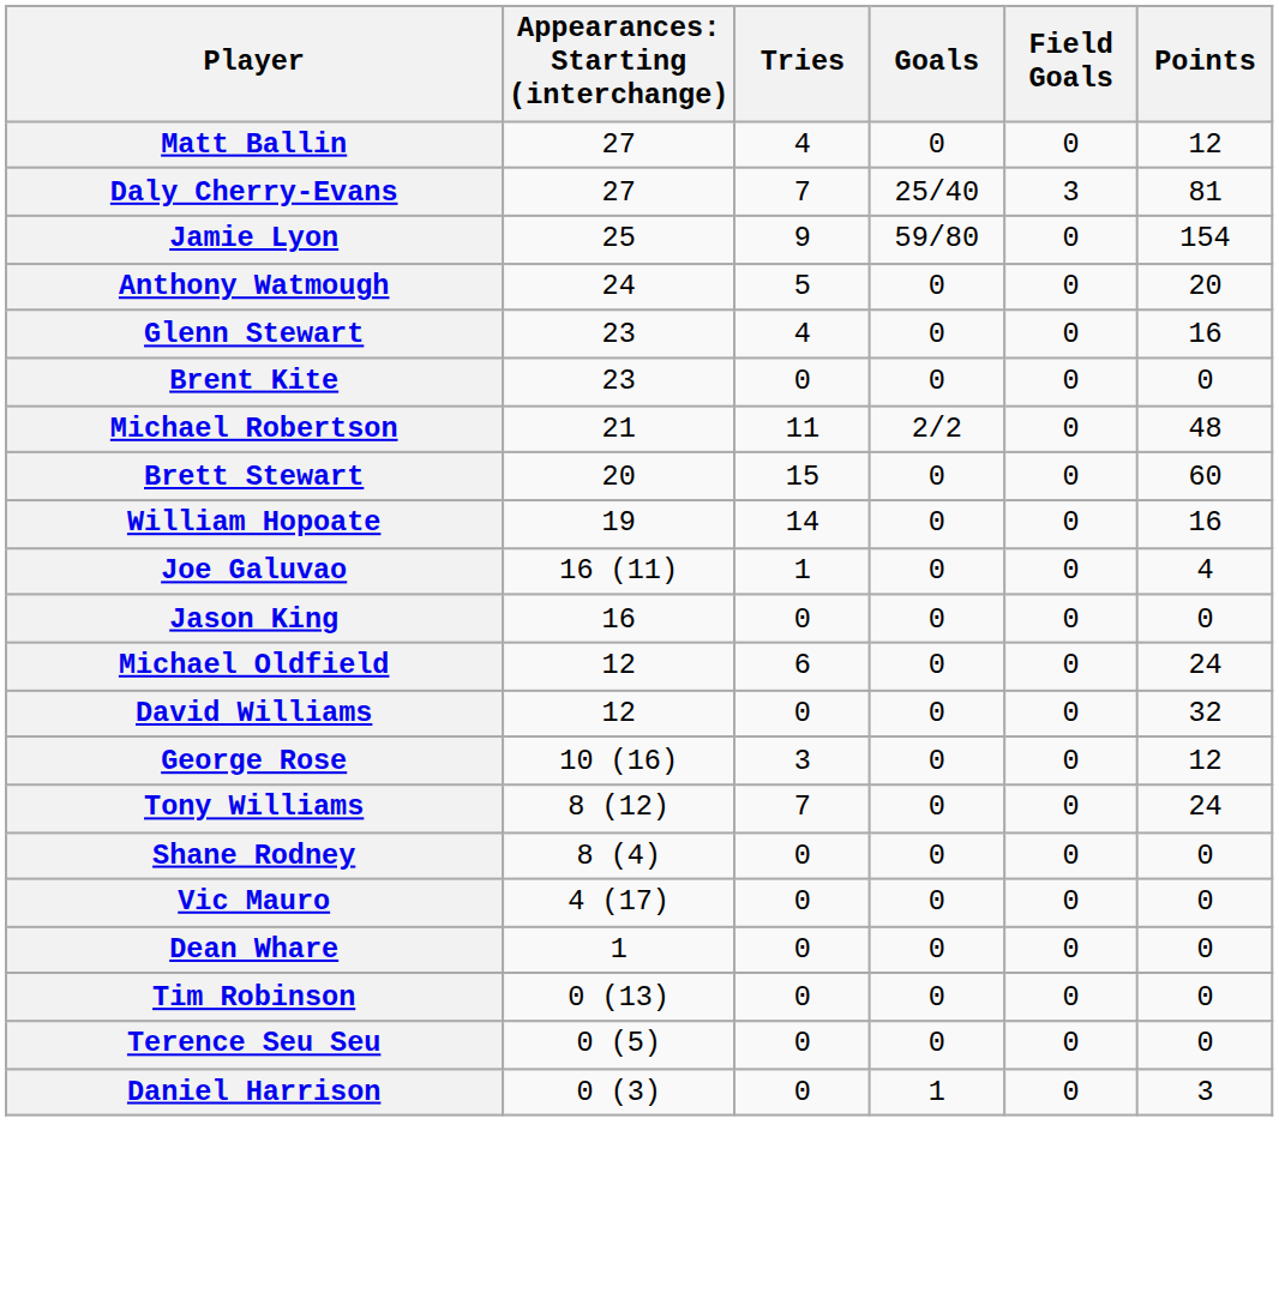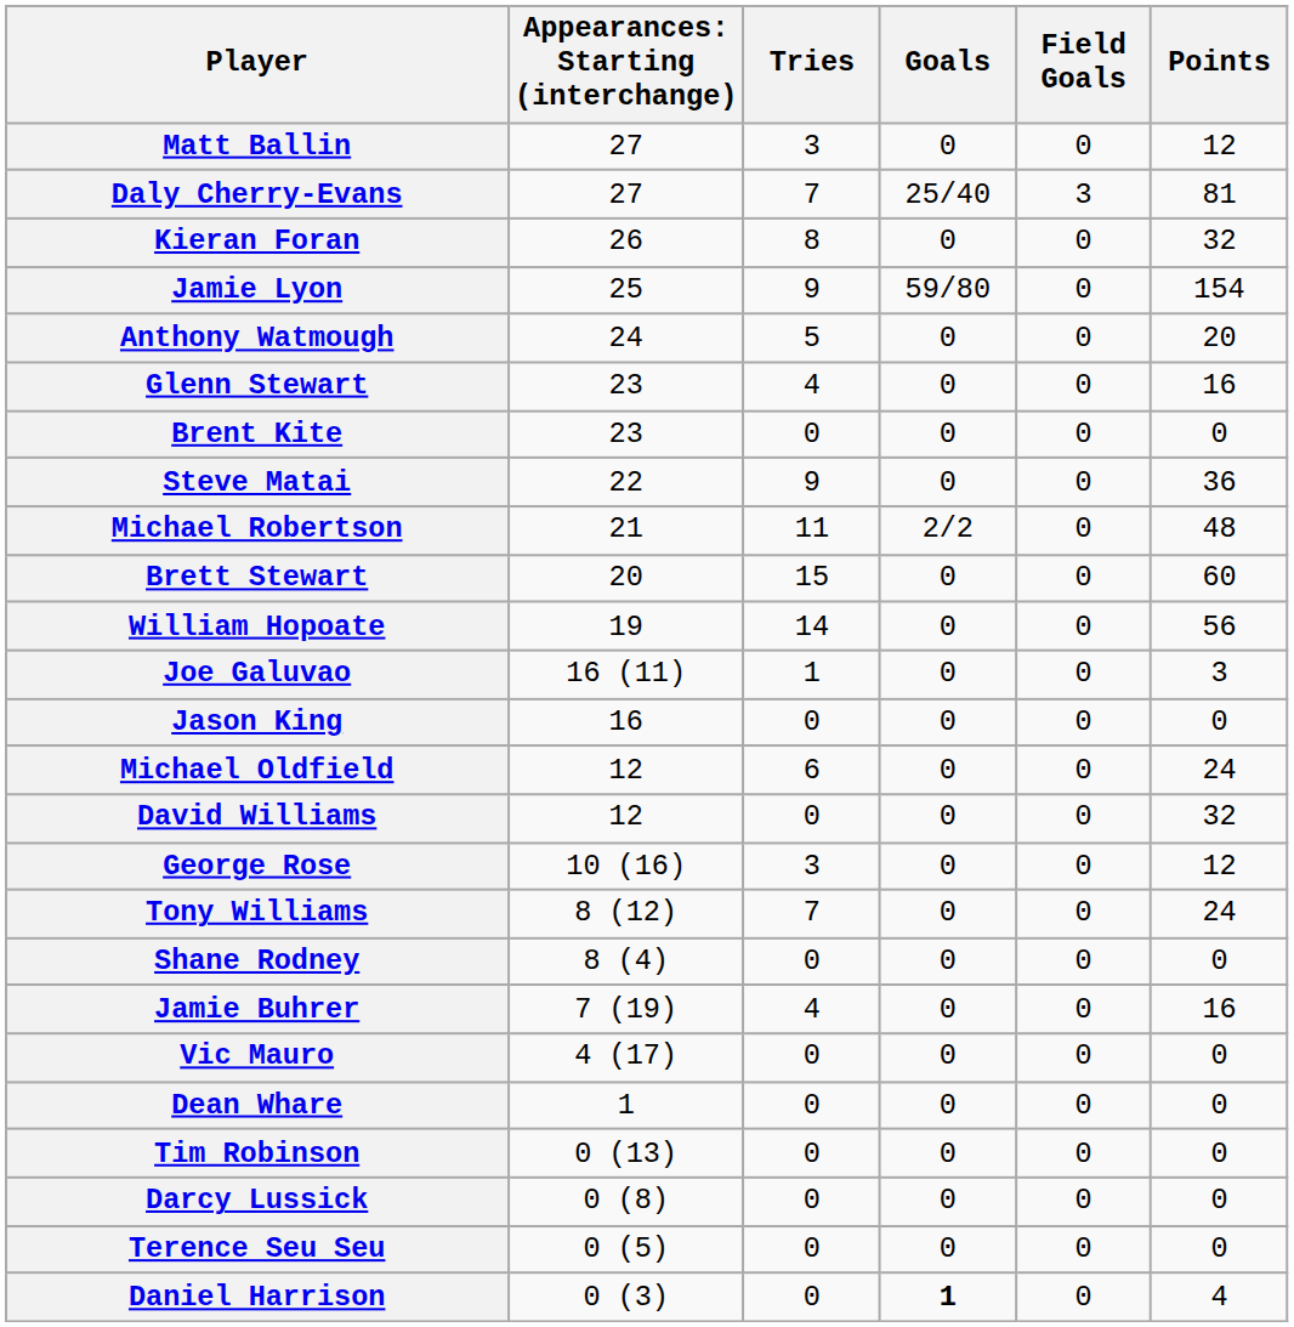Matt Ballin | Tries: 4 -> 3
+ row: Kieran Foran | 26 | 8 | 0 | 0 | 32
+ row: Steve Matai | 22 | 9 | 0 | 0 | 36
William Hopoate | Points: 16 -> 56
Joe Galuvao | Points: 4 -> 3
+ row: Jamie Buhrer | 7 (19) | 4 | 0 | 0 | 16
+ row: Darcy Lussick | 0 (8) | 0 | 0 | 0 | 0
Daniel Harrison | Goals: normal -> bold
Daniel Harrison | Points: 3 -> 4
